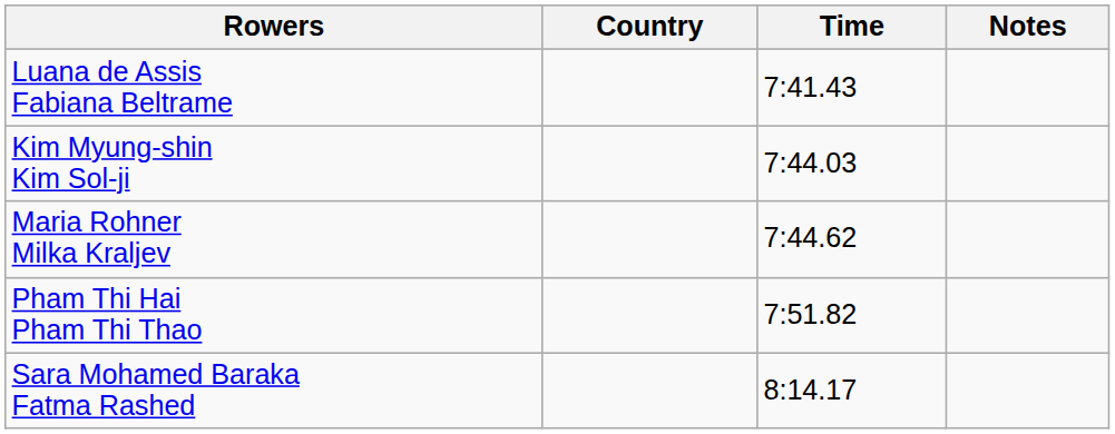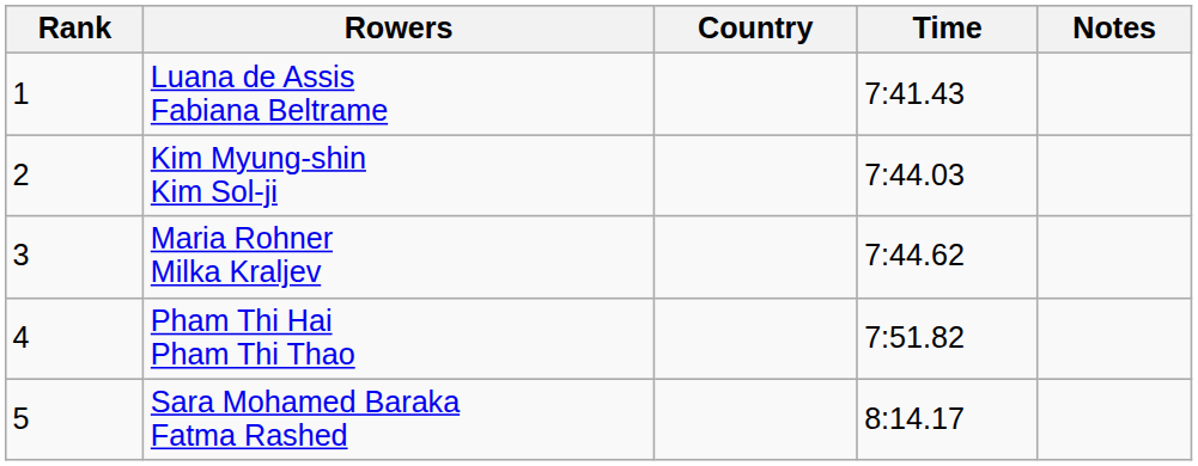+ column: Rank | 1 | 2 | 3 | 4 | 5
